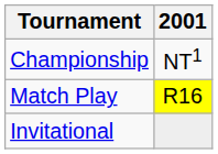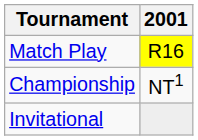rows swapped: Match Play <-> Championship
